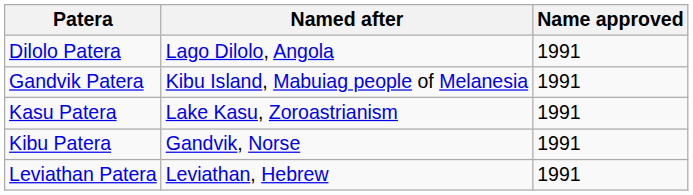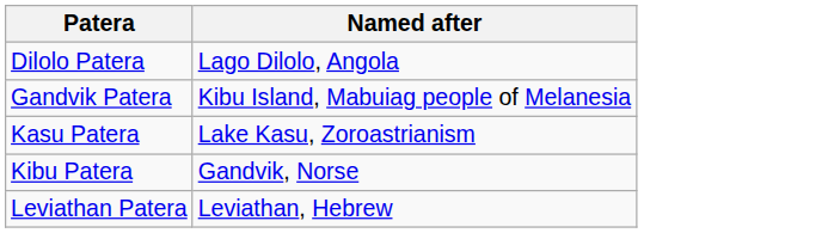- column: Name approved | 1991 | 1991 | 1991 | 1991 | 1991
